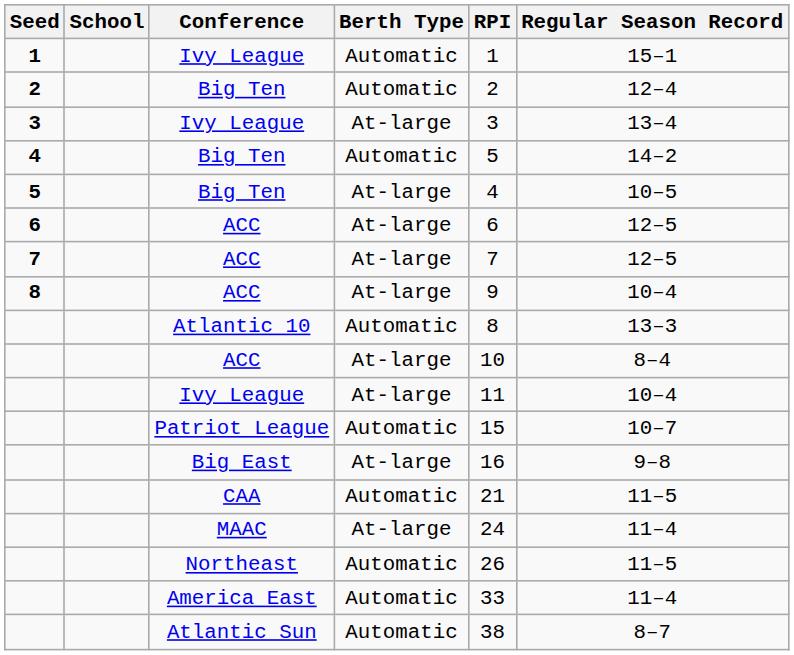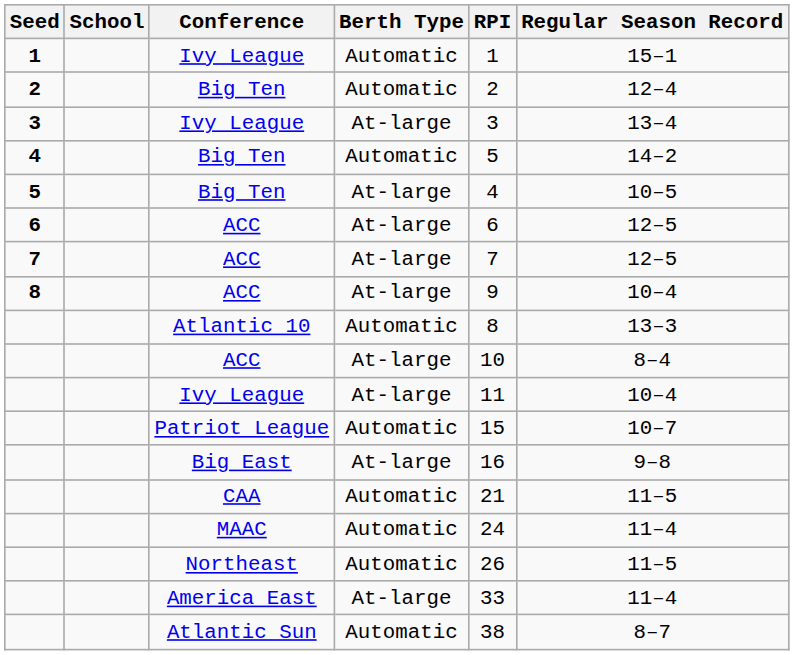MAAC | Berth Type: At-large -> Automatic
America East | Berth Type: Automatic -> At-large
